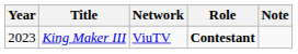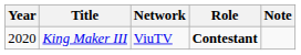King Maker III | Year: 2023 -> 2020
